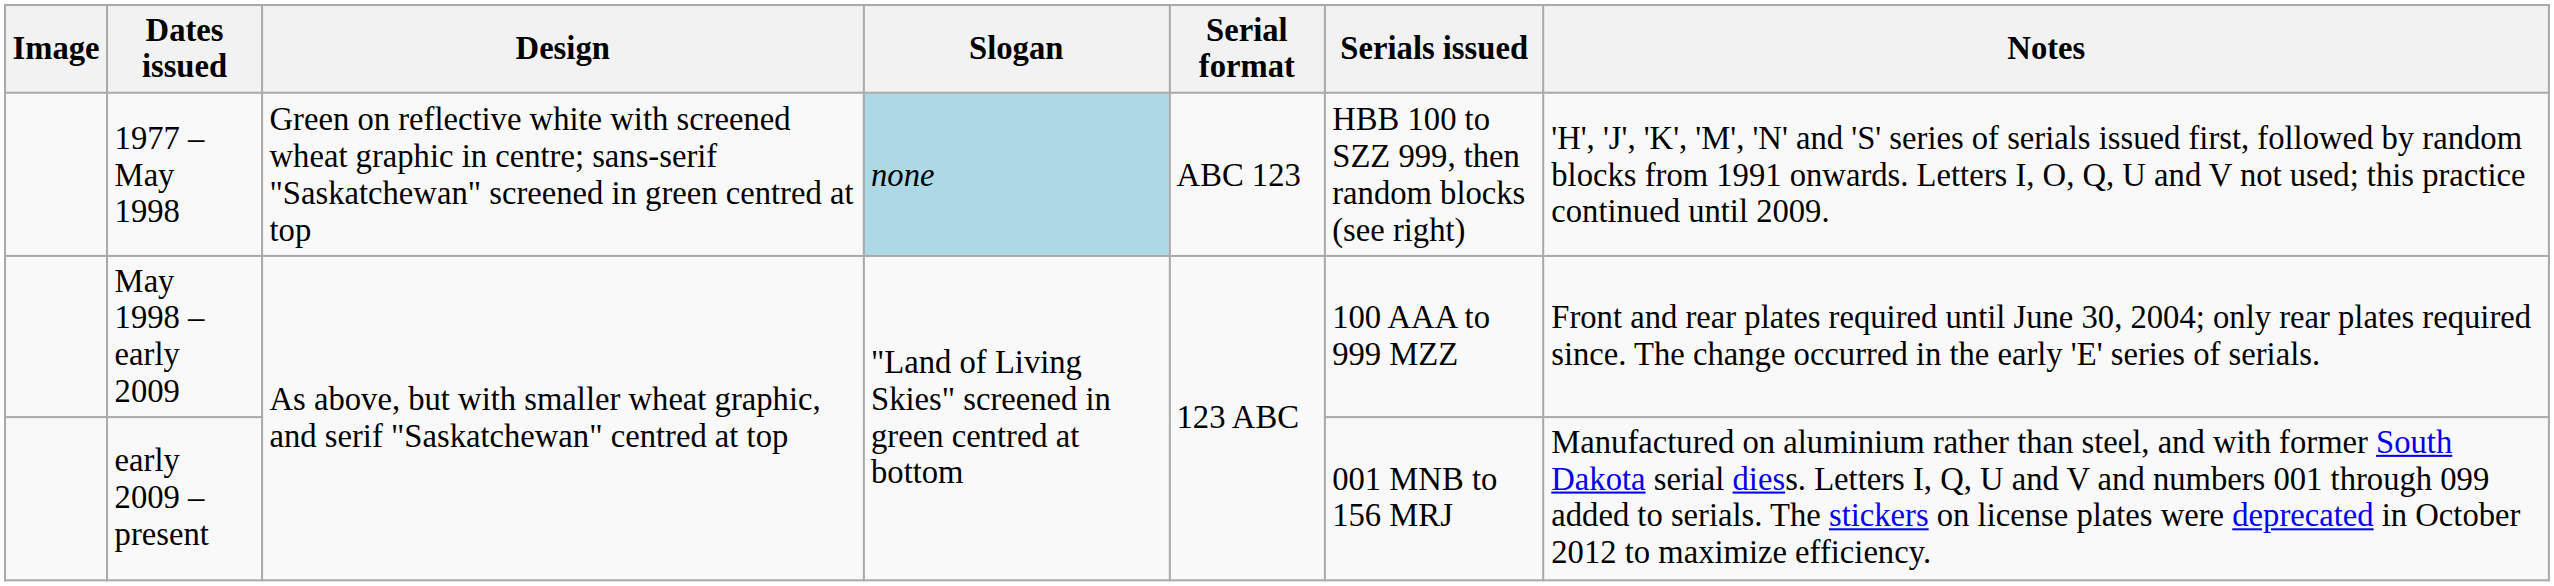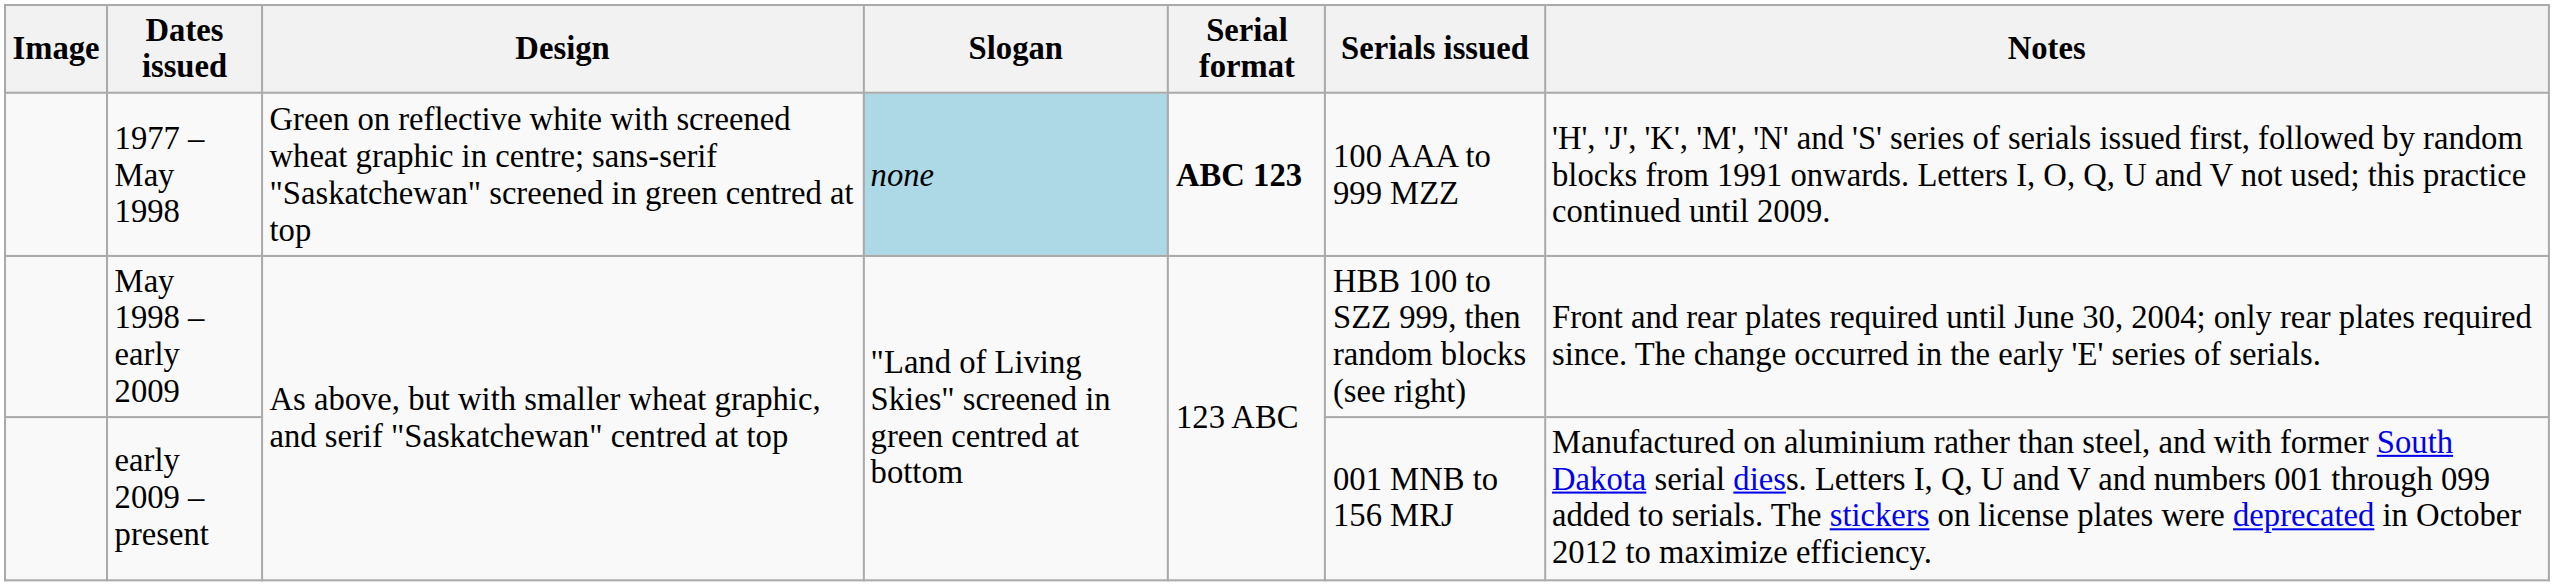1977 – May 1998 | Serial format: normal -> bold
1977 – May 1998 | Serials issued: HBB 100 to SZZ 999, then random blocks (see right) -> 100 AAA to 999 MZZ
May 1998 – early 2009 | Serials issued: 100 AAA to 999 MZZ -> HBB 100 to SZZ 999, then random blocks (see right)
